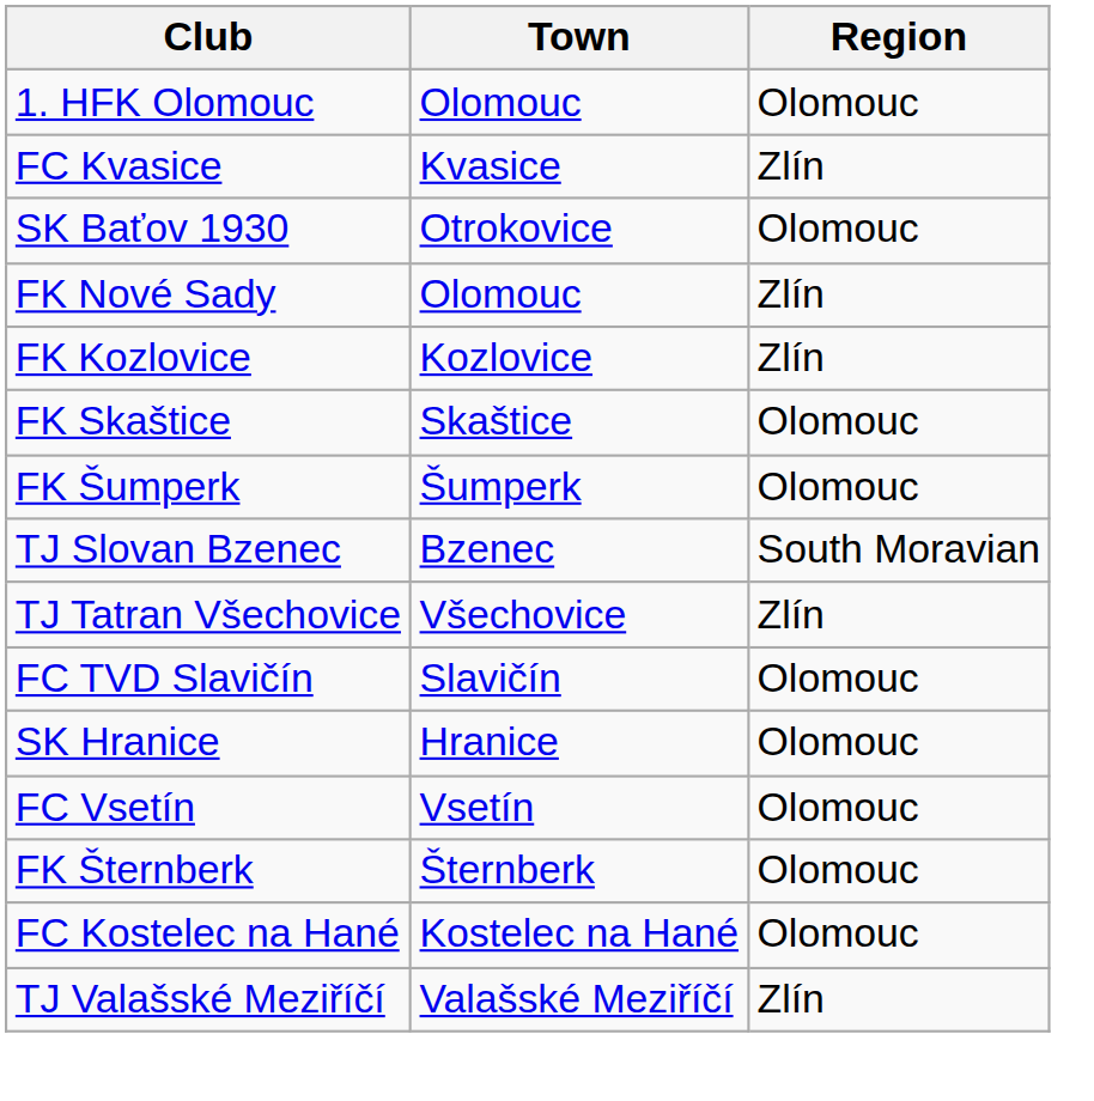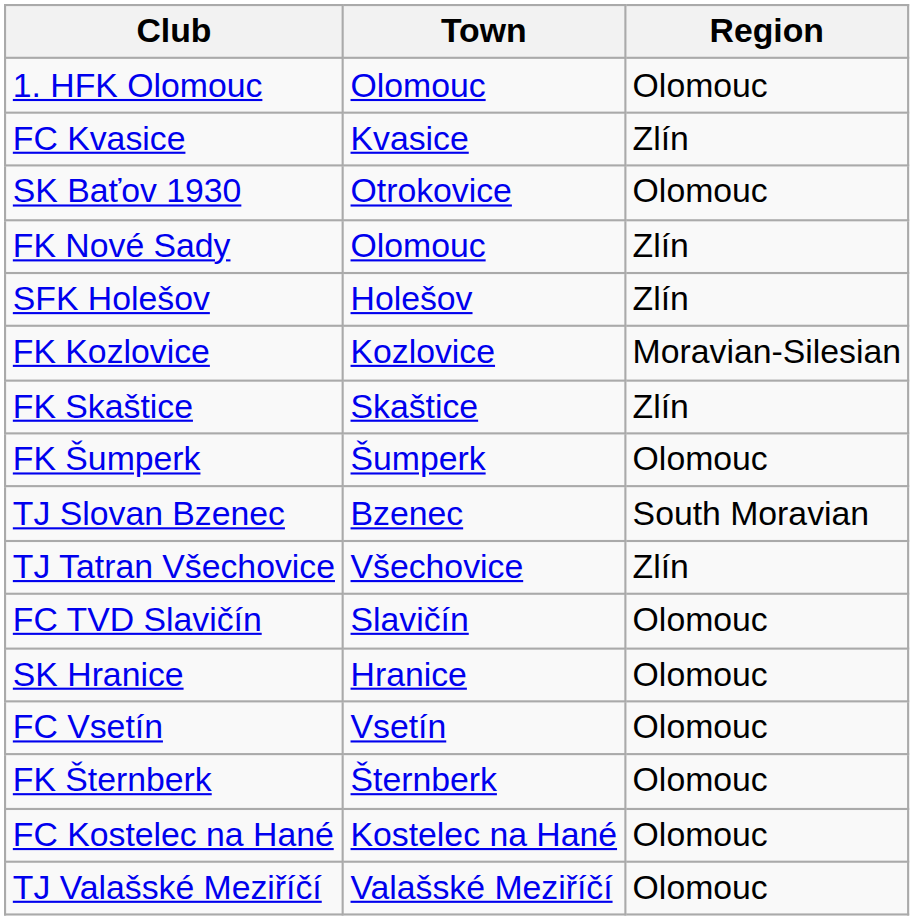+ row: SFK Holešov | Holešov | Zlín
FK Kozlovice | Region: Zlín -> Moravian-Silesian
FK Skaštice | Region: Olomouc -> Zlín
TJ Valašské Meziříčí | Region: Zlín -> Olomouc
